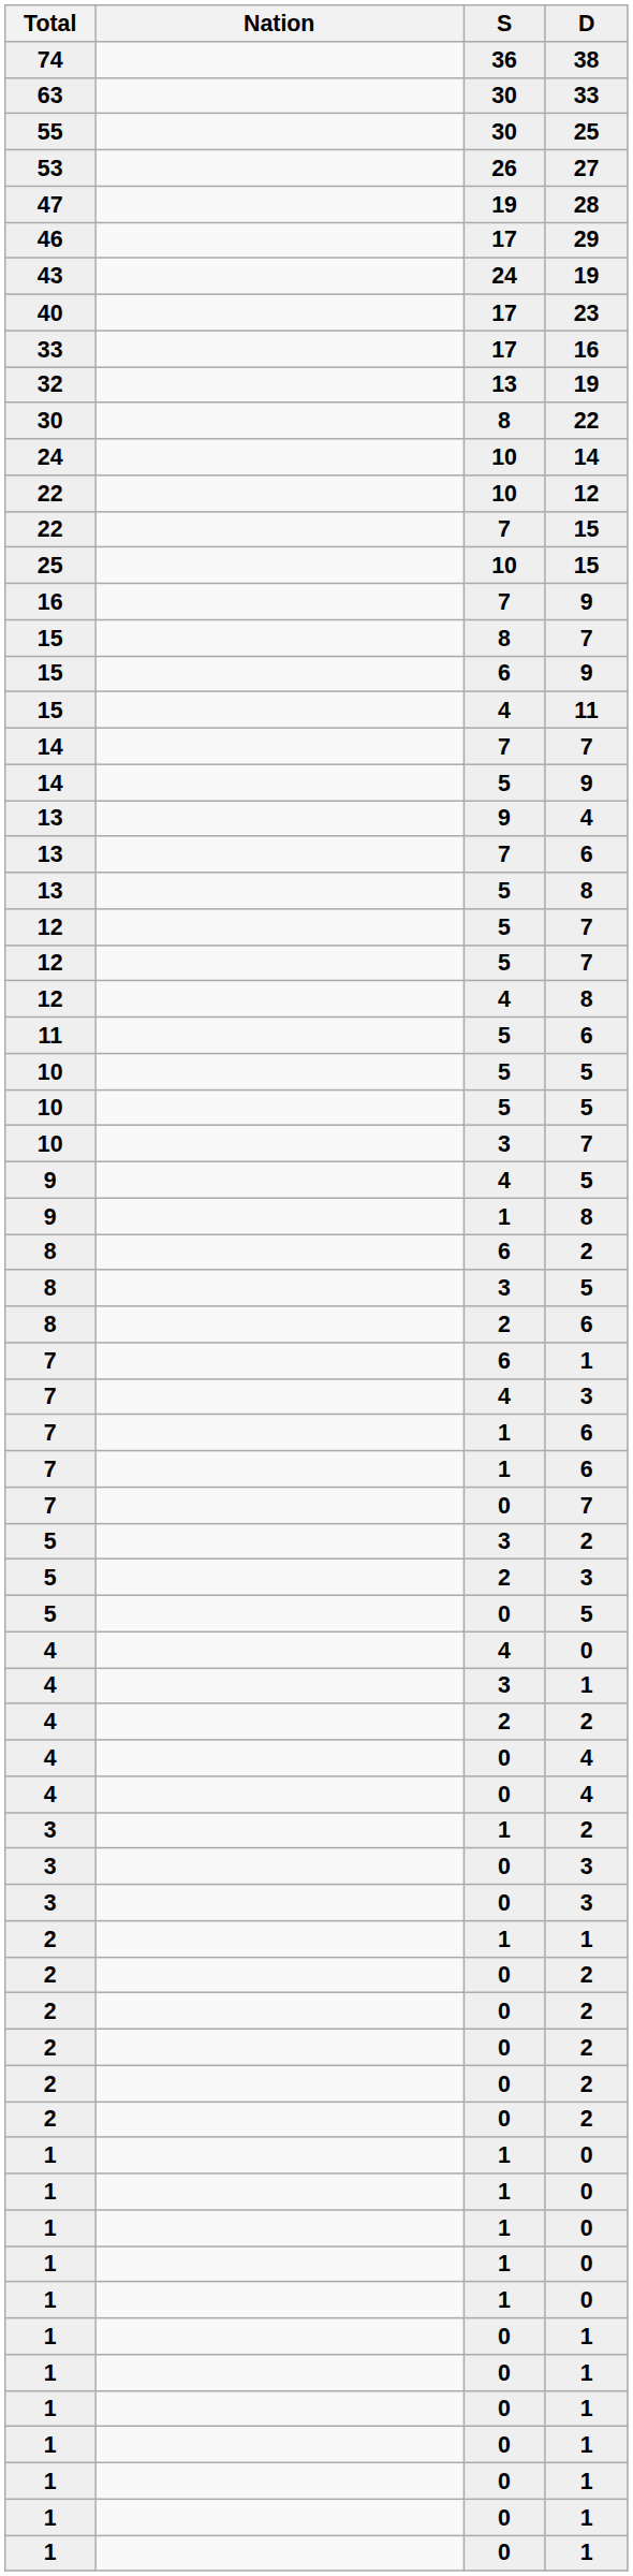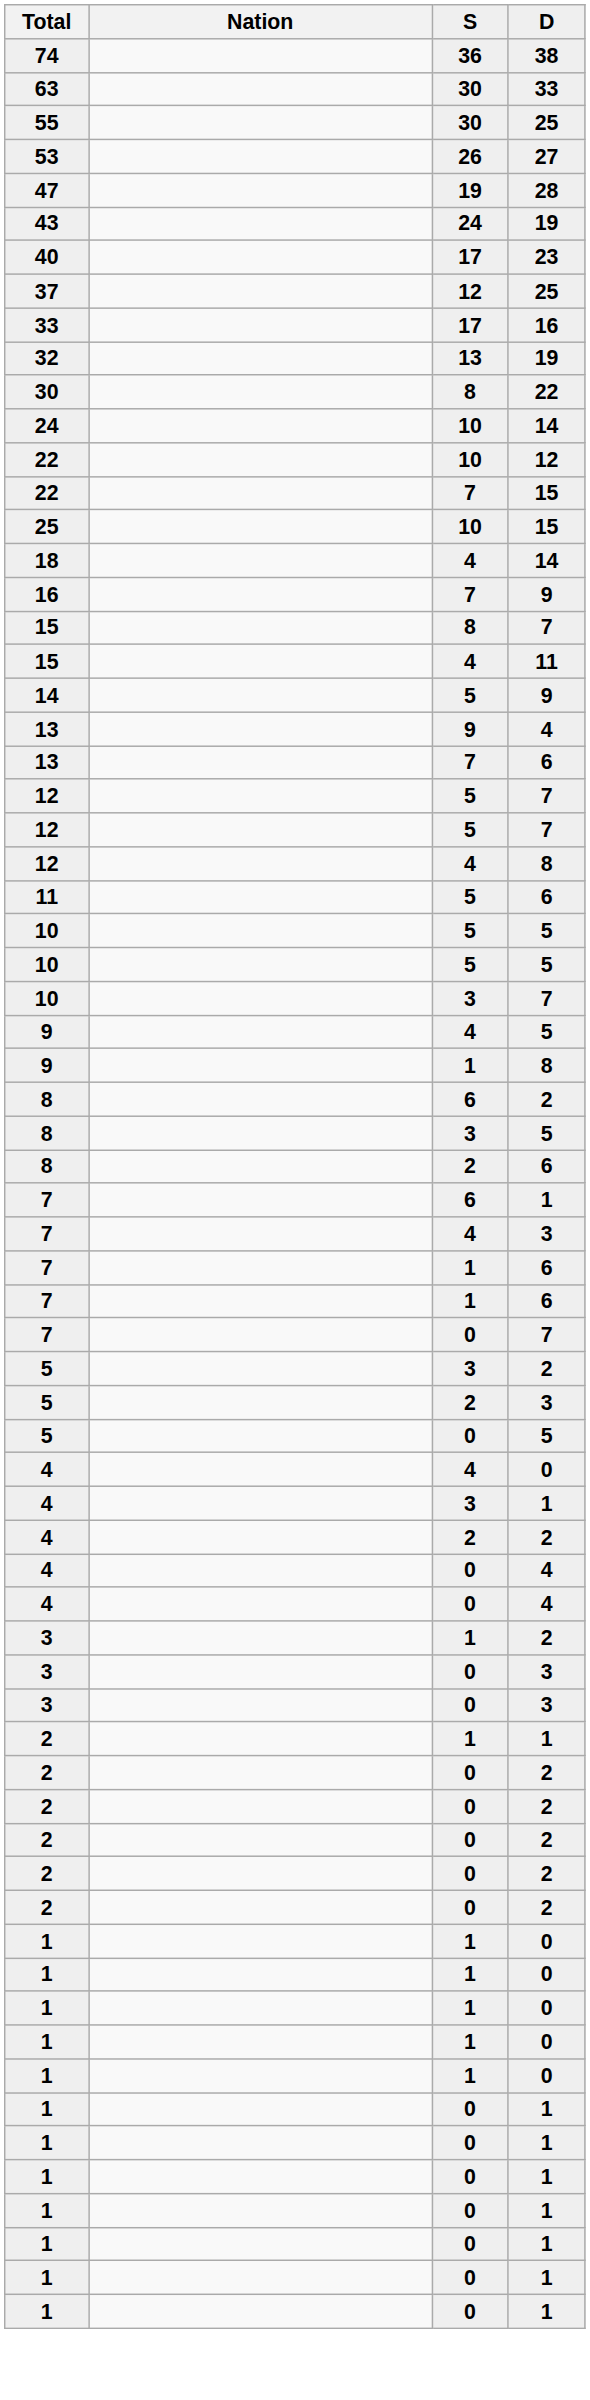- row: 46 | 17 | 29
+ row: 37 | 12 | 25
+ row: 18 | 4 | 14
- row: 15 | 6 | 9
- row: 14 | 7 | 7
- row: 13 | 5 | 8
